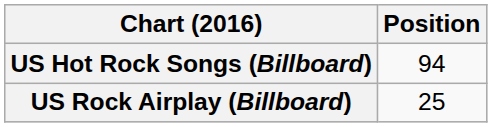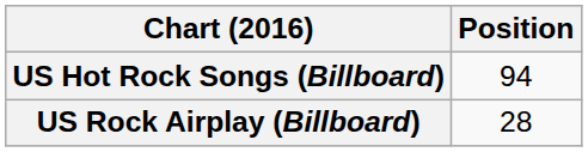US Rock Airplay (Billboard) | Position: 25 -> 28
